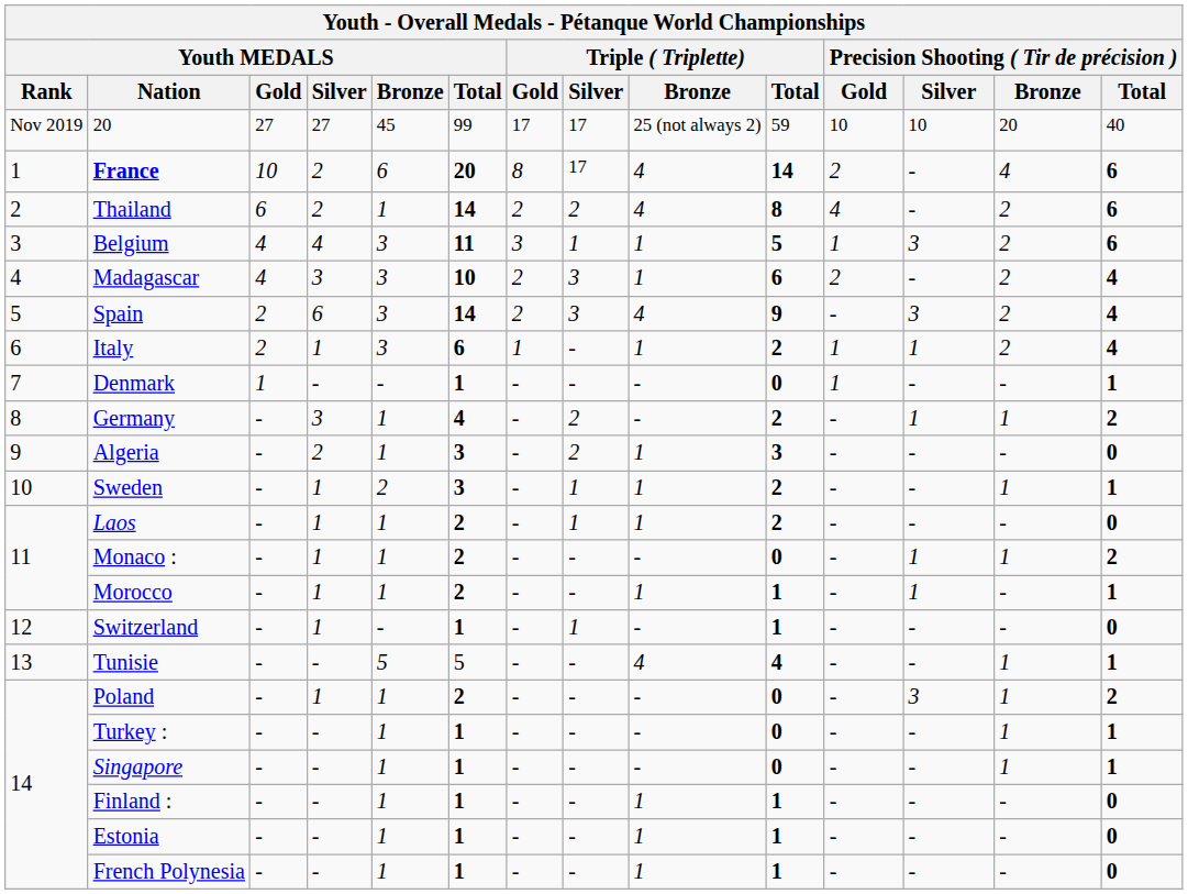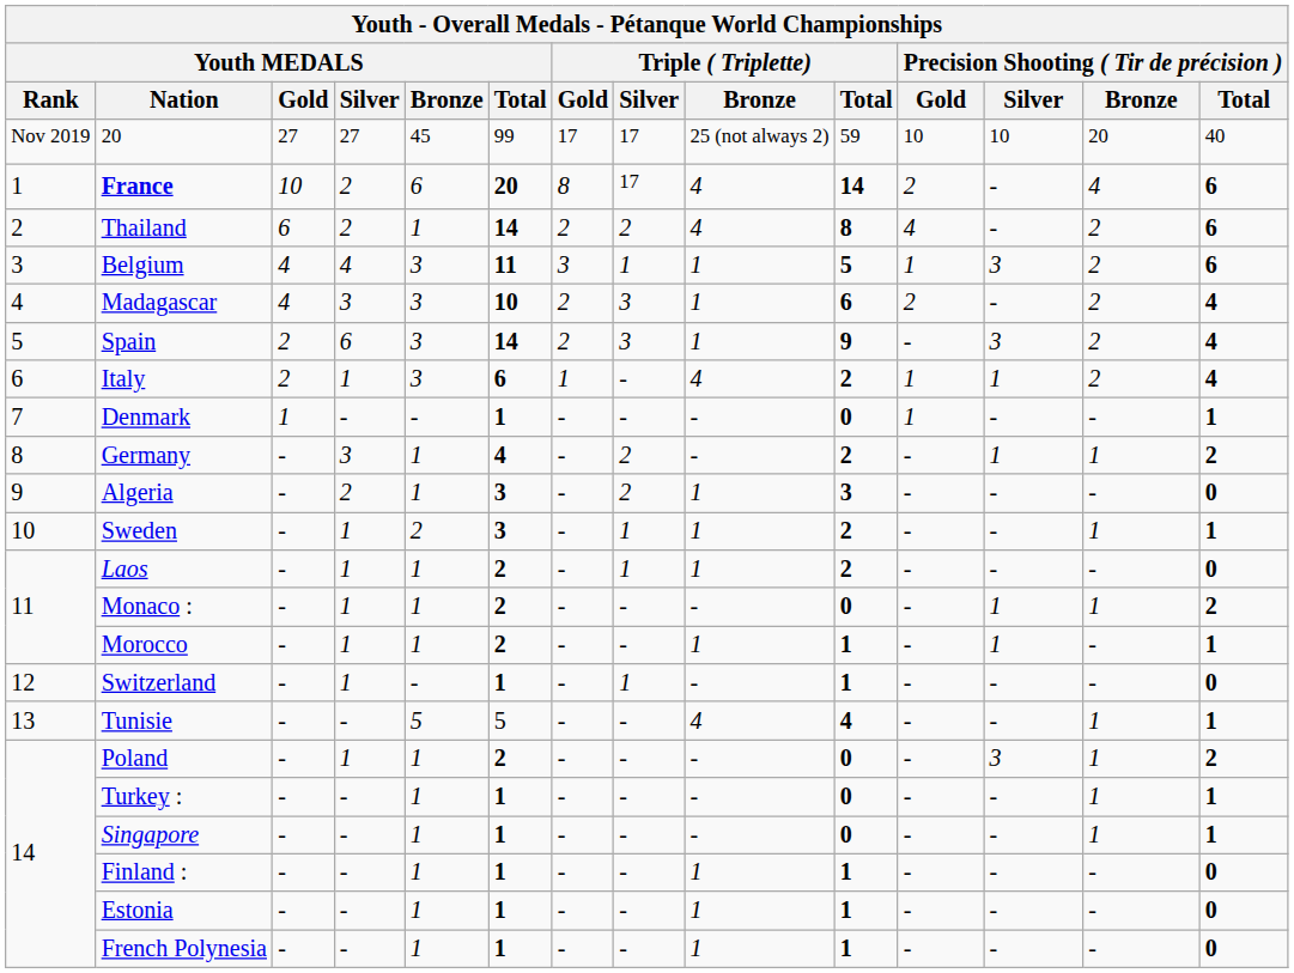Spain | Triple ( Triplette) / Bronze: 4 -> 1
Italy | Triple ( Triplette) / Bronze: 1 -> 4
